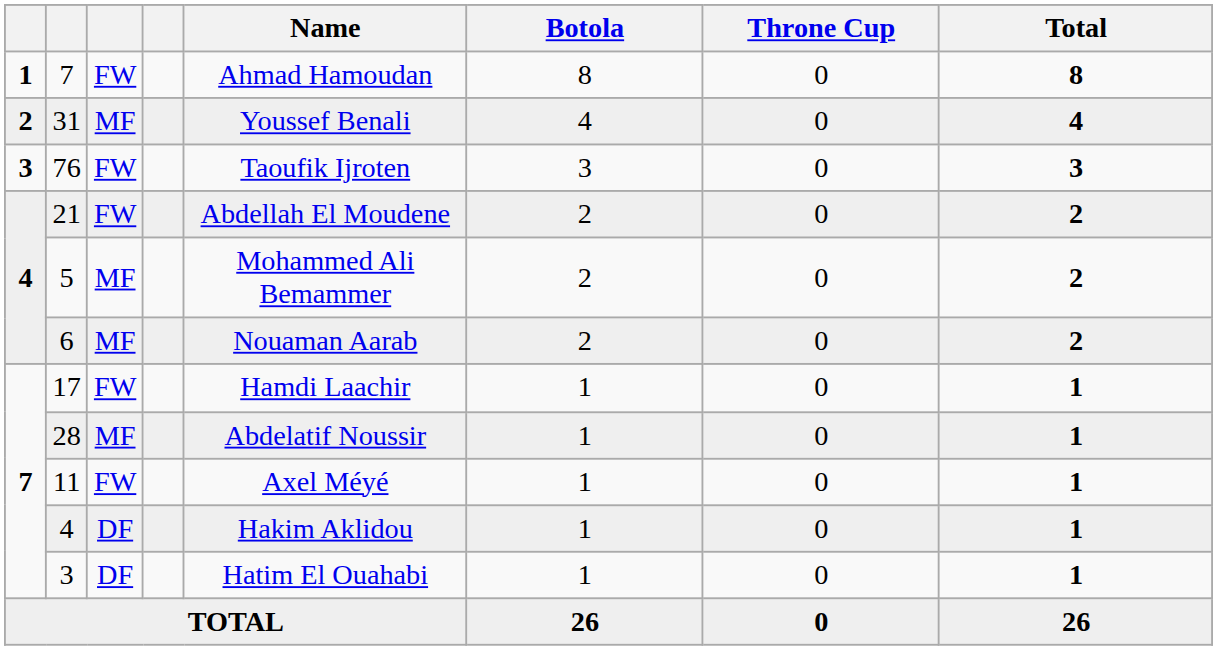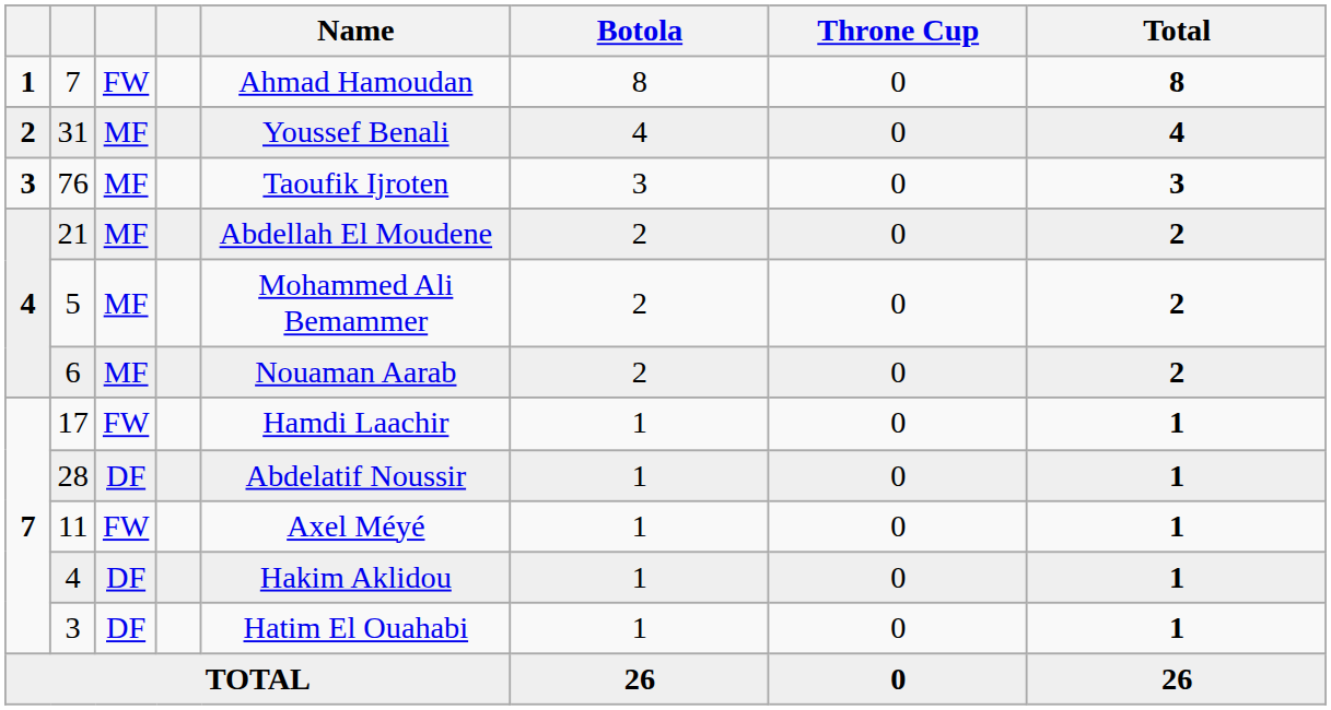76 | column 3: FW -> MF
21 | column 3: FW -> MF
28 | column 3: MF -> DF
